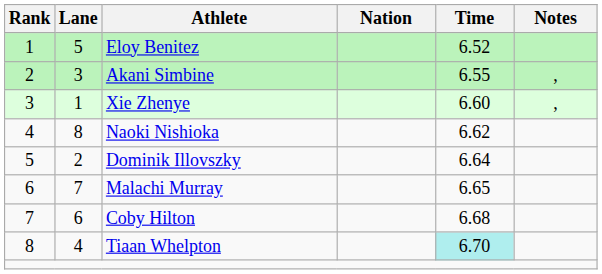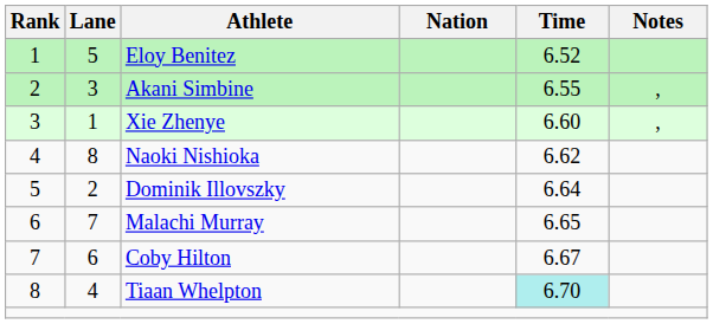Coby Hilton | Time: 6.68 -> 6.67
